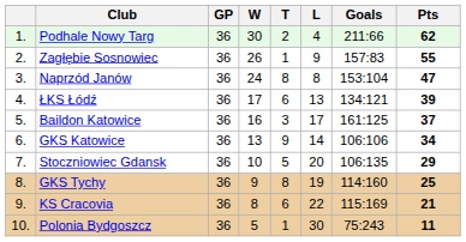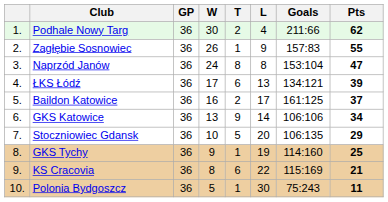Baildon Katowice | T: 3 -> 2
GKS Tychy | T: 8 -> 1
